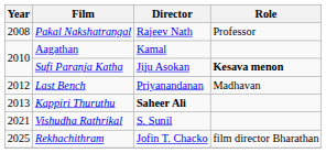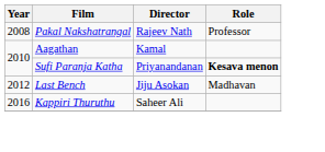Sufi Paranja Katha | Director: Jiju Asokan -> Priyanandanan
Last Bench | Director: Priyanandanan -> Jiju Asokan
Kappiri Thuruthu | Year: 2013 -> 2016
Kappiri Thuruthu | Director: bold -> normal
- row: 2021 | Vishudha Rathrikal | S. Sunil
- row: 2025 | Rekhachithram | Jofin T. Chacko | film director Bharathan
